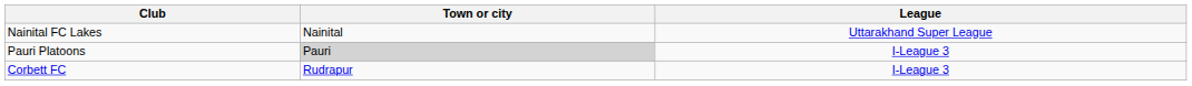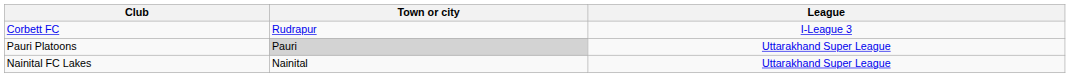rows swapped: Corbett FC <-> Nainital FC Lakes
Pauri Platoons | League: I-League 3 -> Uttarakhand Super League
